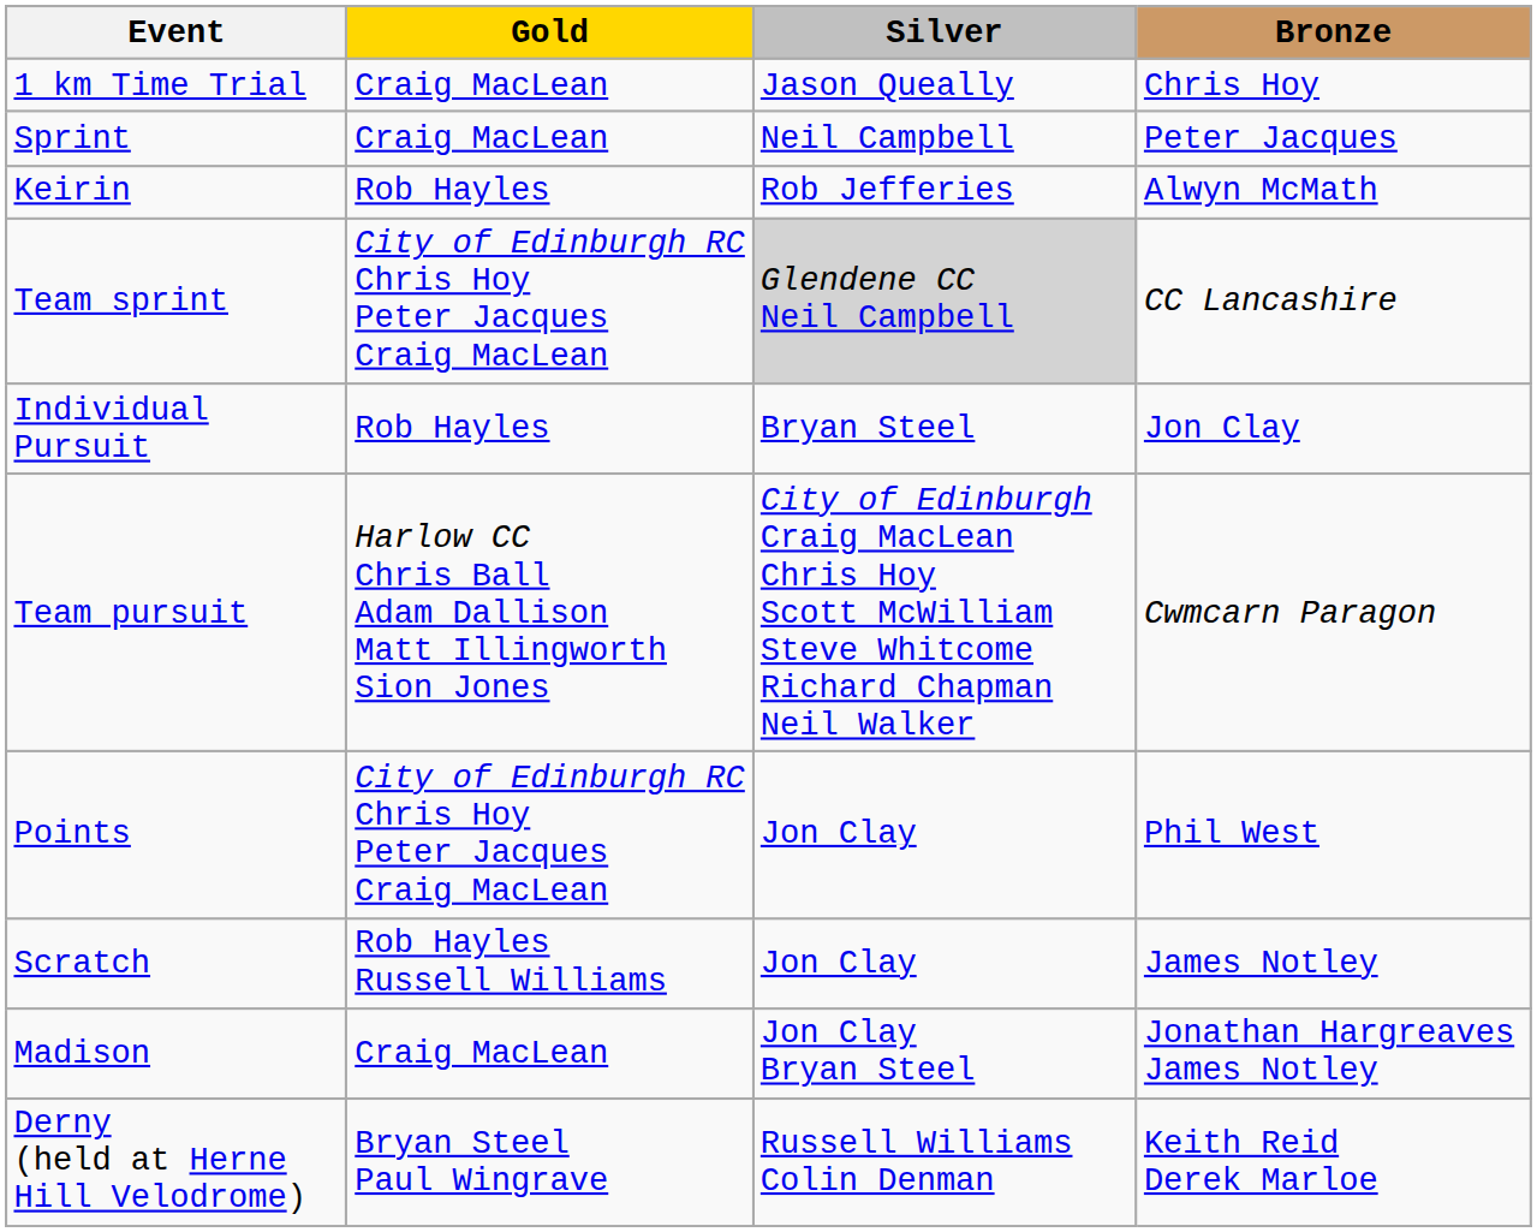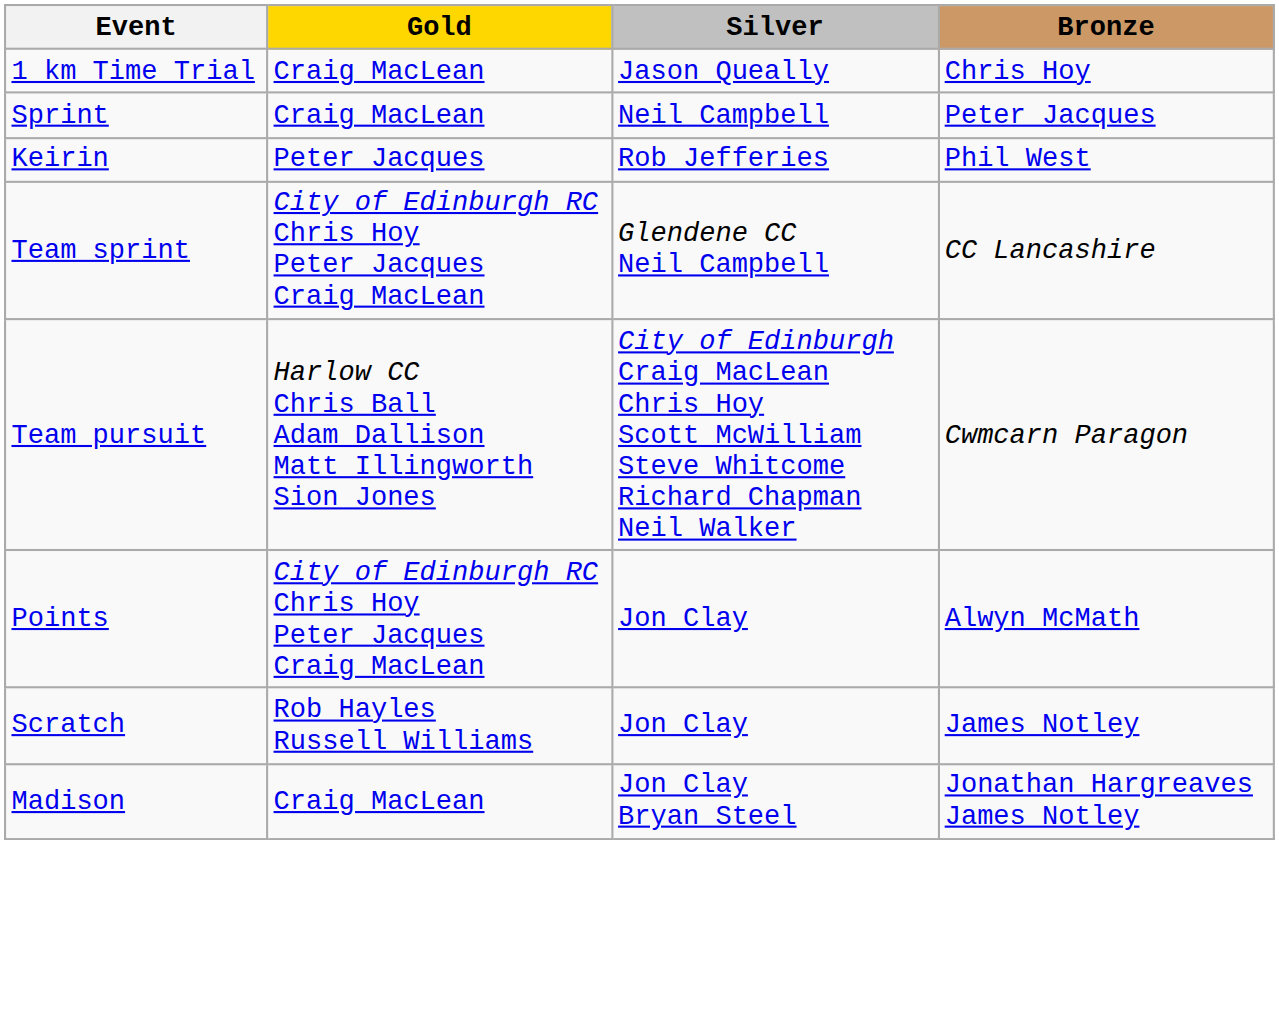Keirin | Gold: Rob Hayles -> Peter Jacques
Keirin | Bronze: Alwyn McMath -> Phil West
Team sprint | Silver: lightgrey background -> no background
- row: Individual Pursuit | Rob Hayles | Bryan Steel | Jon Clay
Points | Bronze: Phil West -> Alwyn McMath
- row: Derny (held at Herne Hill Velodrome) | Bryan Steel Paul Wingrave | Russell Williams Colin Denman | Keith Reid Derek Marloe
